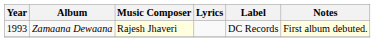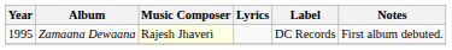Zamaana Dewaana | Year: 1993 -> 1995
Zamaana Dewaana | Notes: lightyellow background -> no background
